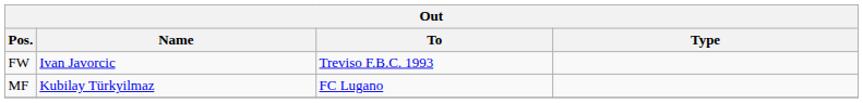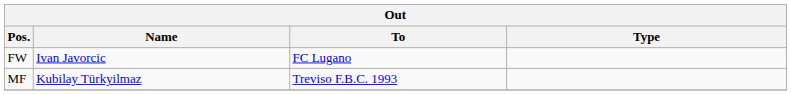FW | To: Treviso F.B.C. 1993 -> FC Lugano
MF | To: FC Lugano -> Treviso F.B.C. 1993
